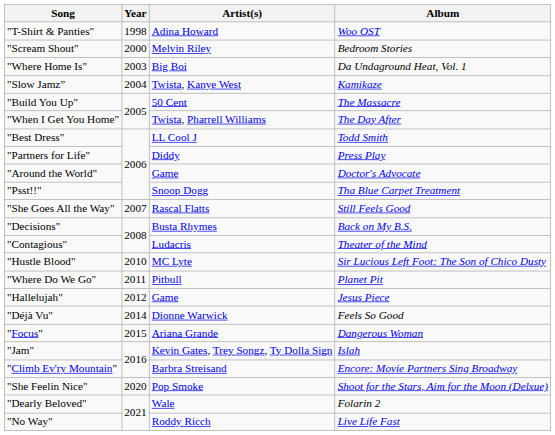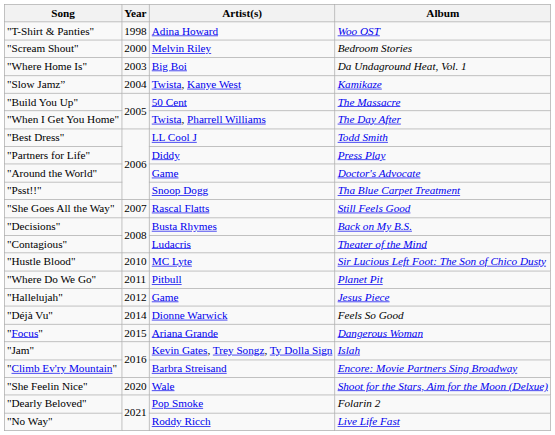"She Feelin Nice" | Artist(s): Pop Smoke -> Wale
"Dearly Beloved" | Artist(s): Wale -> Pop Smoke
